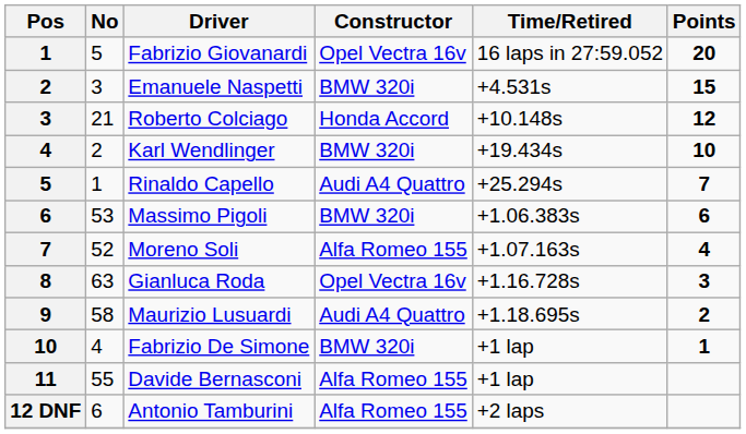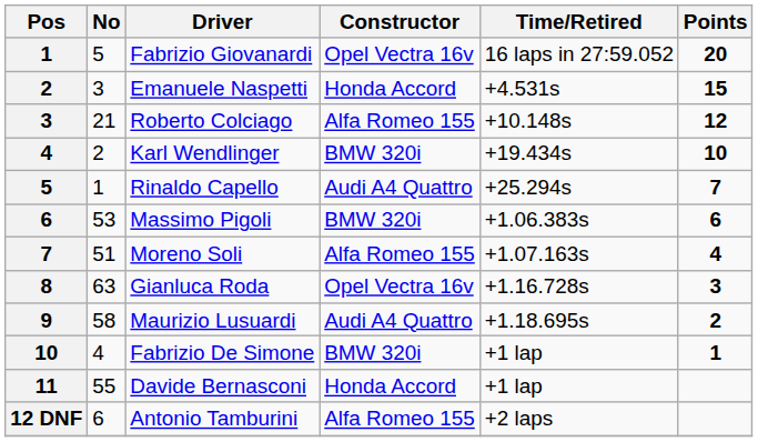Emanuele Naspetti | Constructor: BMW 320i -> Honda Accord
Roberto Colciago | Constructor: Honda Accord -> Alfa Romeo 155
Moreno Soli | No: 52 -> 51
Davide Bernasconi | Constructor: Alfa Romeo 155 -> Honda Accord
